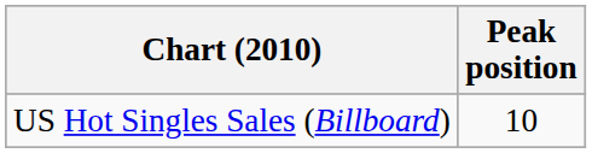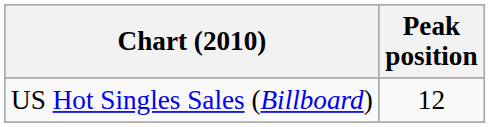US Hot Singles Sales (Billboard) | Peak position: 10 -> 12
